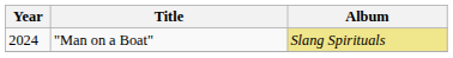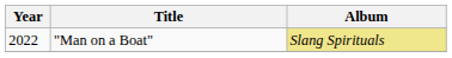"Man on a Boat" | Year: 2024 -> 2022
